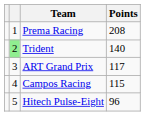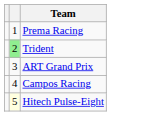- column: Points | 208 | 140 | 117 | 115 | 96
Hitech Pulse-Eight | column 2: no background -> lightyellow background
